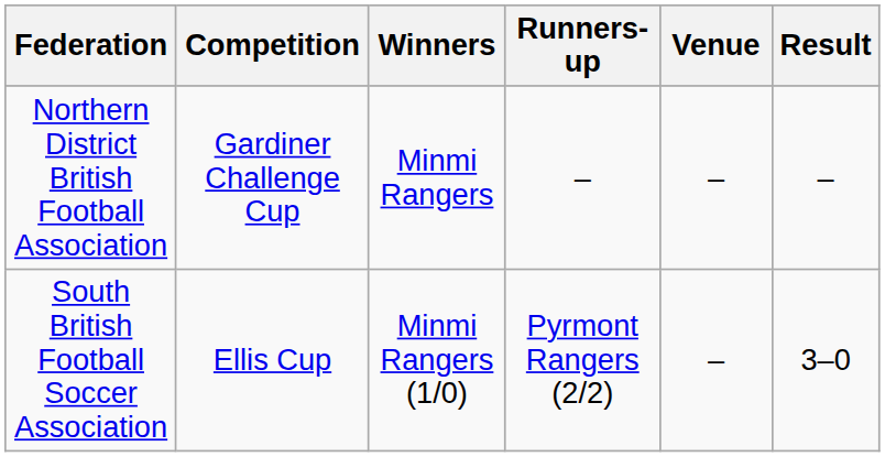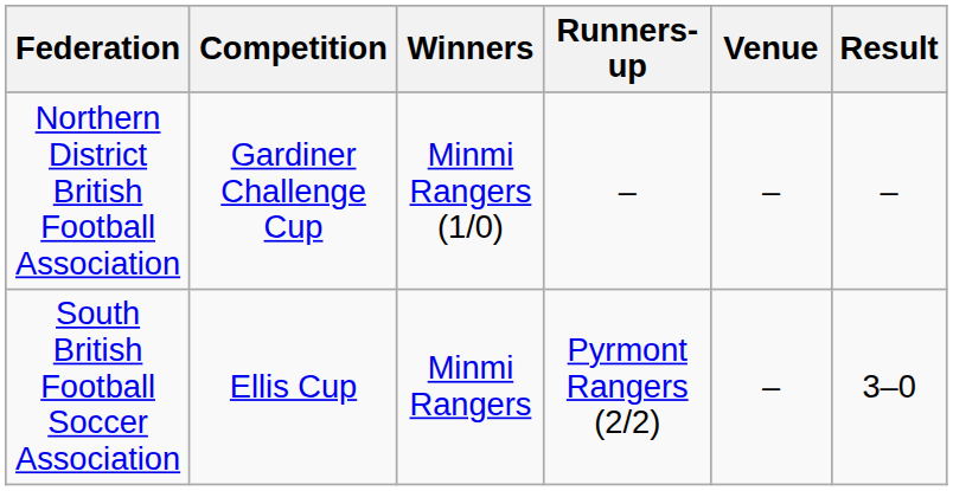Northern District British Football Association | Winners: Minmi Rangers -> Minmi Rangers (1/0)
South British Football Soccer Association | Winners: Minmi Rangers (1/0) -> Minmi Rangers
